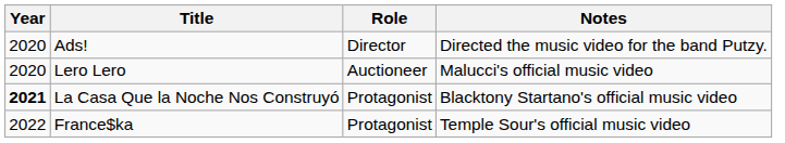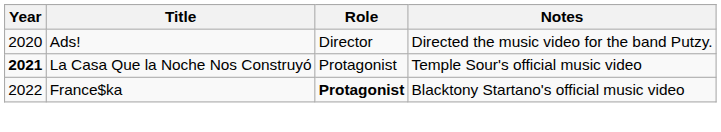- row: 2020 | Lero Lero | Auctioneer | Malucci's official music video
La Casa Que la Noche Nos Construyó | Notes: Blacktony Startano's official music video -> Temple Sour's official music video
France$ka | Role: normal -> bold
France$ka | Notes: Temple Sour's official music video -> Blacktony Startano's official music video
